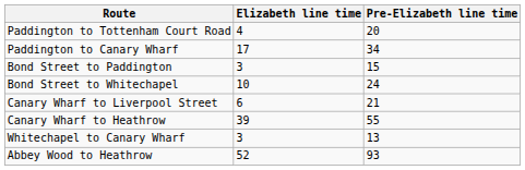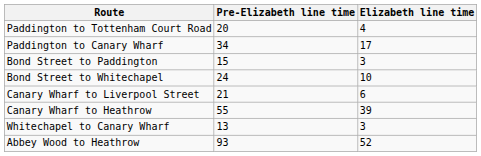columns swapped: Pre-Elizabeth line time <-> Elizabeth line time
